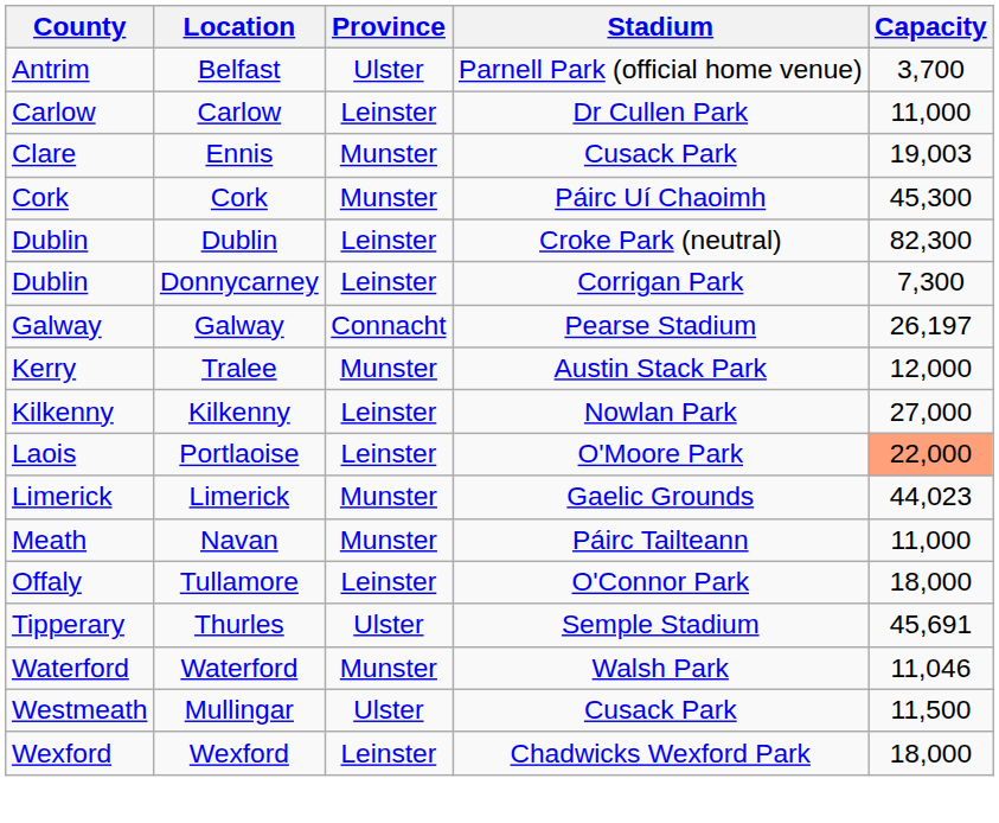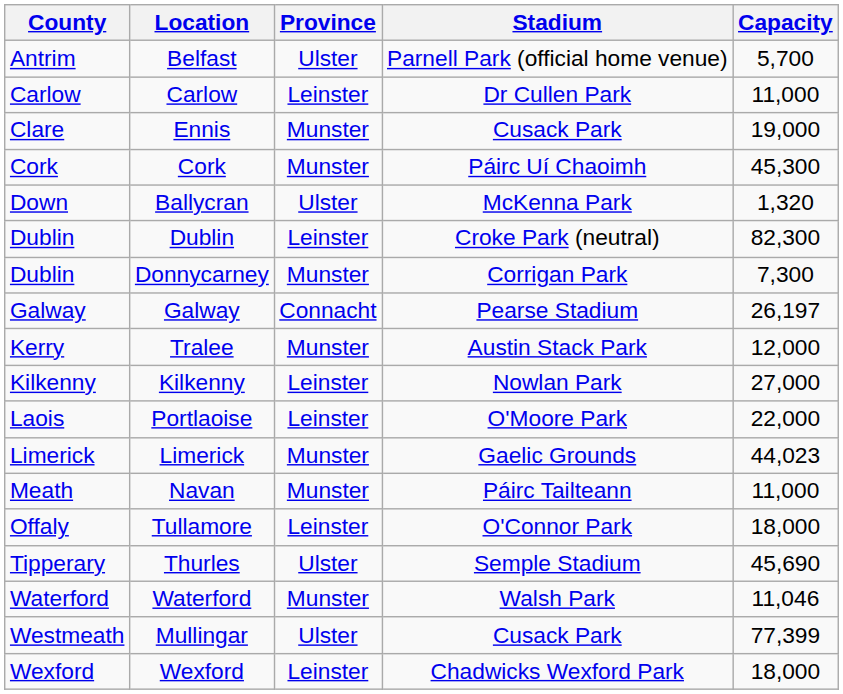Belfast | Capacity: 3,700 -> 5,700
Ennis | Capacity: 19,003 -> 19,000
+ row: Down | Ballycran | Ulster | McKenna Park | 1,320
Donnycarney | Province: Leinster -> Munster
Portlaoise | Capacity: lightsalmon background -> no background
Thurles | Capacity: 45,691 -> 45,690
Mullingar | Capacity: 11,500 -> 77,399
